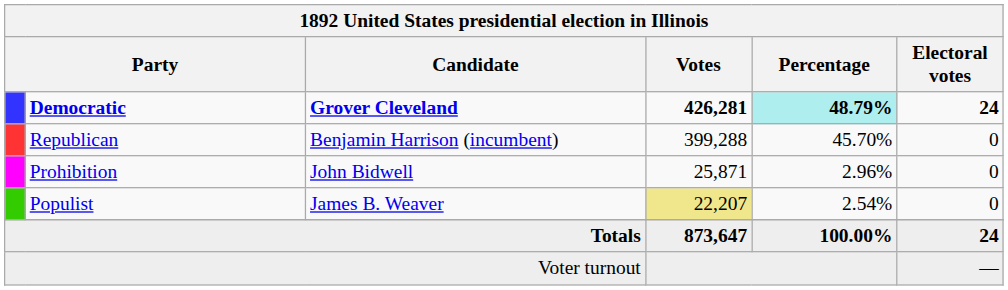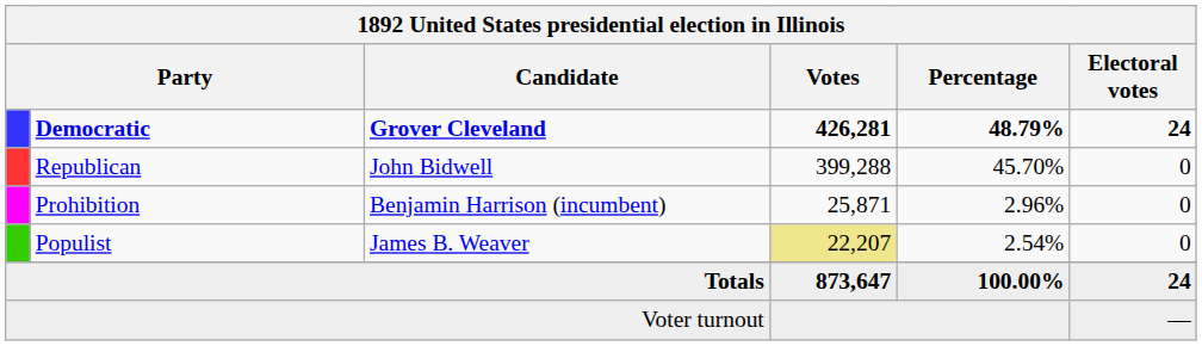Democratic | Percentage: paleturquoise background -> no background
Republican | Candidate: Benjamin Harrison (incumbent) -> John Bidwell
Prohibition | Candidate: John Bidwell -> Benjamin Harrison (incumbent)
